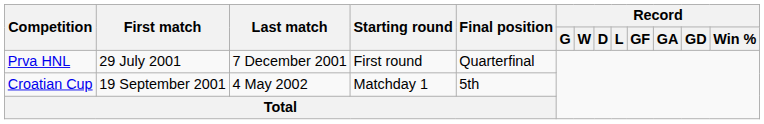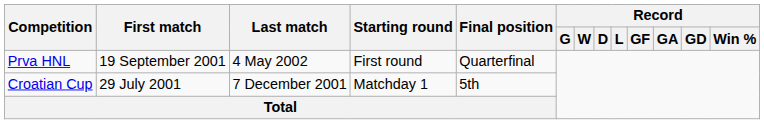Prva HNL | First match: 29 July 2001 -> 19 September 2001
Prva HNL | Last match: 7 December 2001 -> 4 May 2002
Croatian Cup | First match: 19 September 2001 -> 29 July 2001
Croatian Cup | Last match: 4 May 2002 -> 7 December 2001
